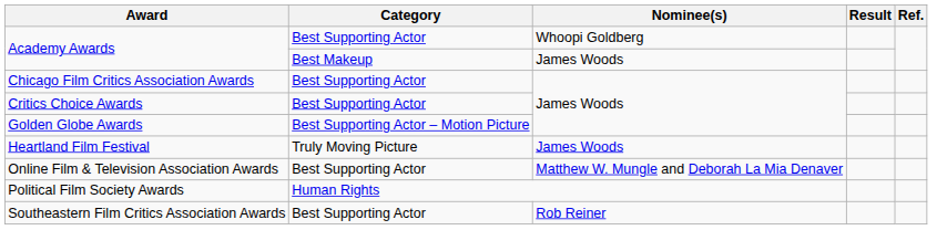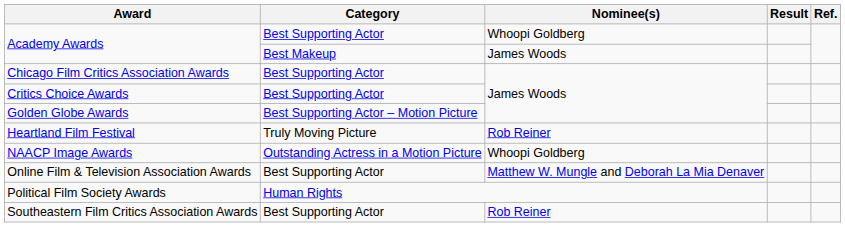Heartland Film Festival | Nominee(s): James Woods -> Rob Reiner
+ row: NAACP Image Awards | Outstanding Actress in a Motion Picture | Whoopi Goldberg
